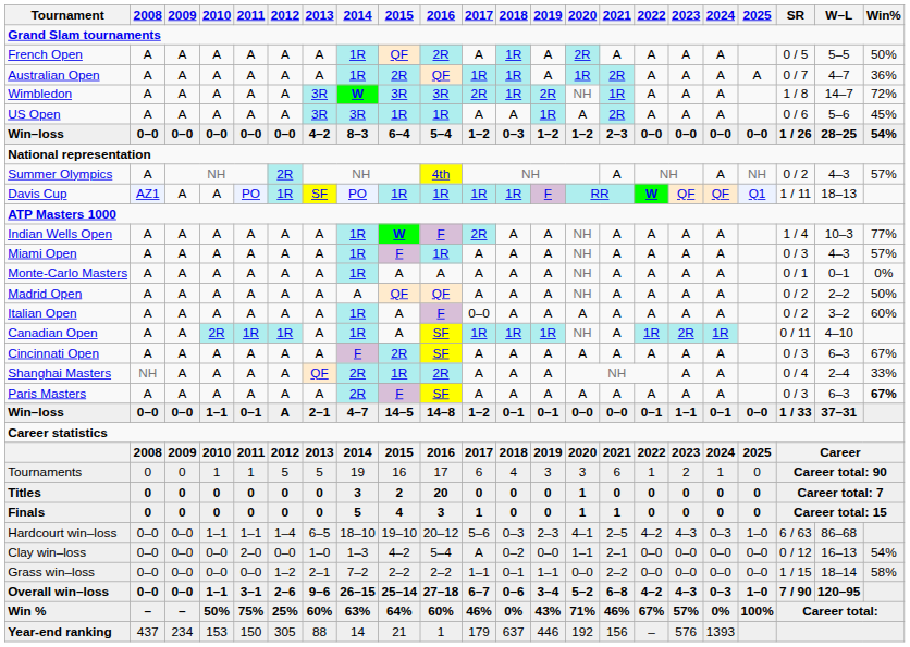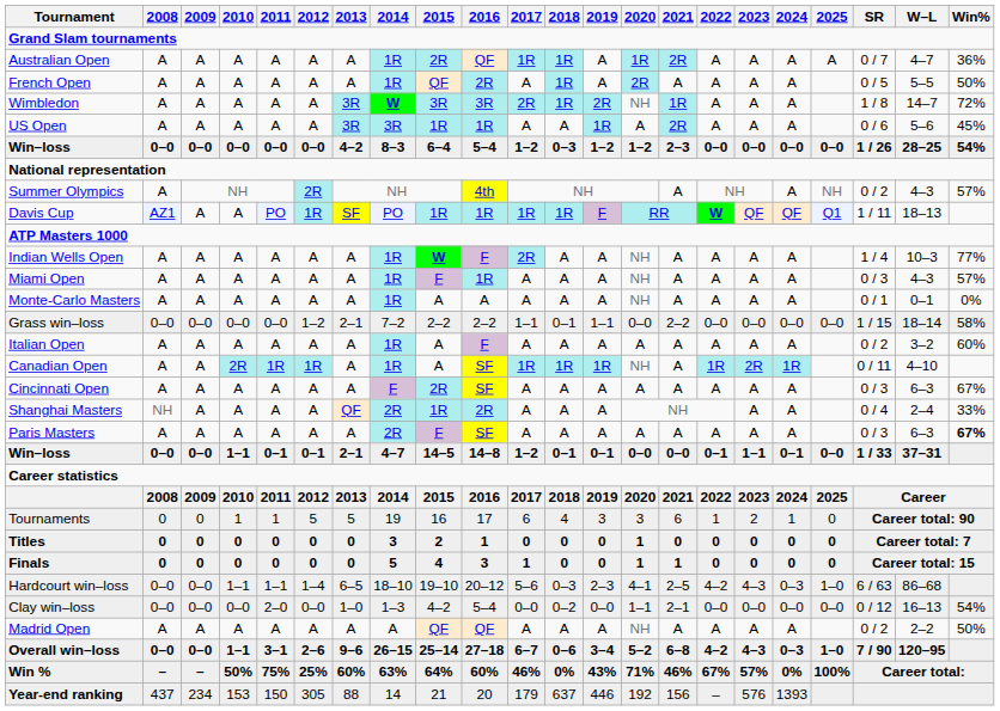rows swapped: Australian Open <-> French Open
rows swapped: Madrid Open <-> Grass win–loss
Italian Open | 2017: 0–0 -> A
Win–loss / 1–1 | 2012: A -> 0–1
Titles | 2016: 20 -> 1
Clay win–loss | 2017: A -> 0–0
Year-end ranking | 2016: 1 -> 20
